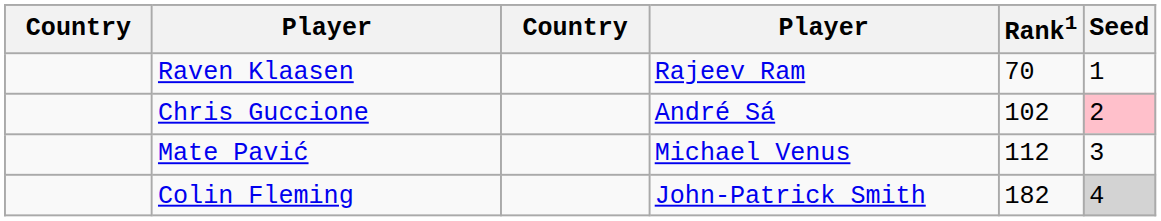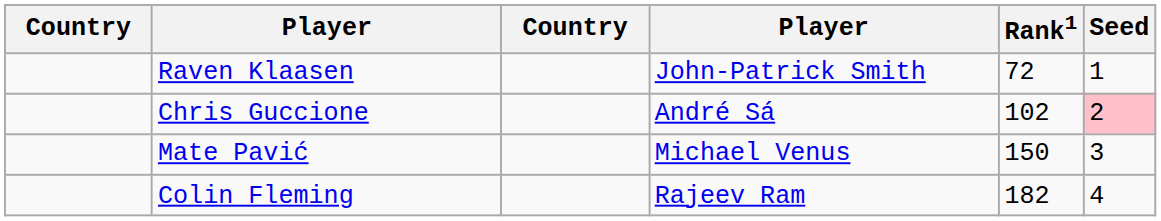Raven Klaasen | column 4: Rajeev Ram -> John-Patrick Smith
Raven Klaasen | Rank1: 70 -> 72
Mate Pavić | Rank1: 112 -> 150
Colin Fleming | column 4: John-Patrick Smith -> Rajeev Ram
Colin Fleming | Seed: lightgrey background -> no background
